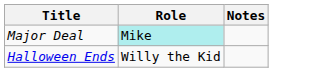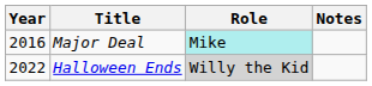+ column: Year | 2016 | 2022
Halloween Ends | Role: no background -> lightgrey background
